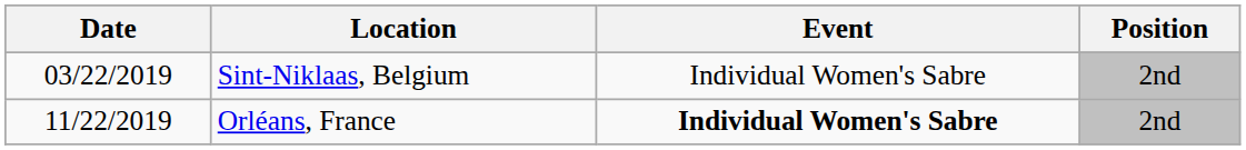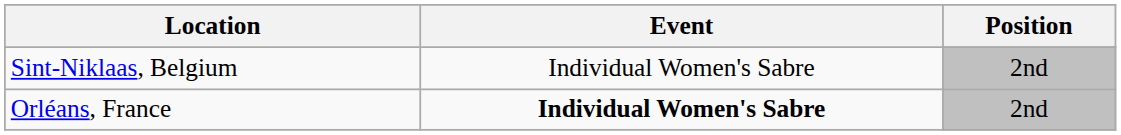- column: Date | 03/22/2019 | 11/22/2019
